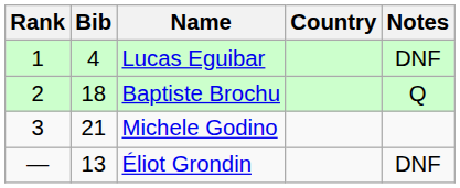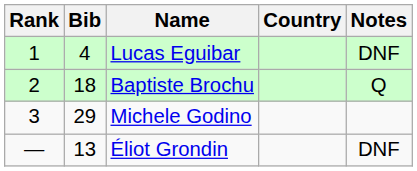Michele Godino | Bib: 21 -> 29
